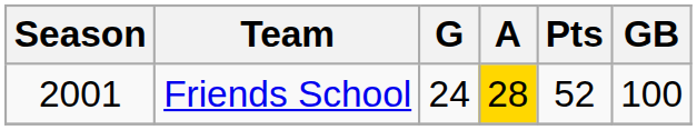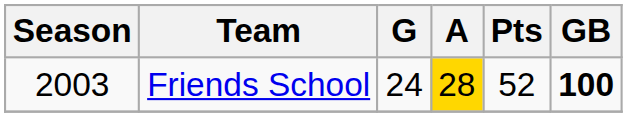Friends School | Season: 2001 -> 2003
Friends School | GB: normal -> bold
